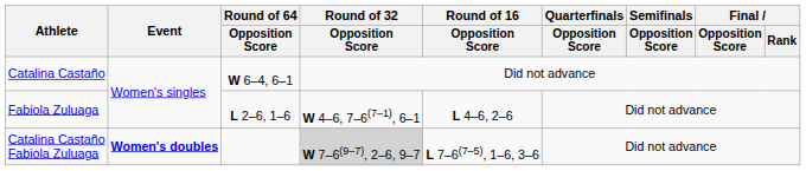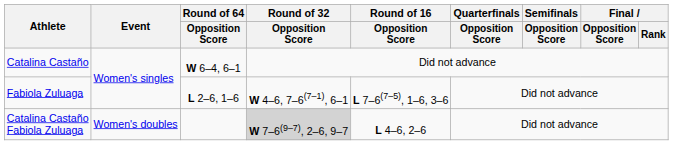Fabiola Zuluaga | Round of 16 / Opposition Score: L 4–6, 2–6 -> L 7–6(7–5), 1–6, 3–6
Catalina Castaño Fabiola Zuluaga | Event: bold -> normal
Catalina Castaño Fabiola Zuluaga | Round of 16 / Opposition Score: L 7–6(7–5), 1–6, 3–6 -> L 4–6, 2–6
